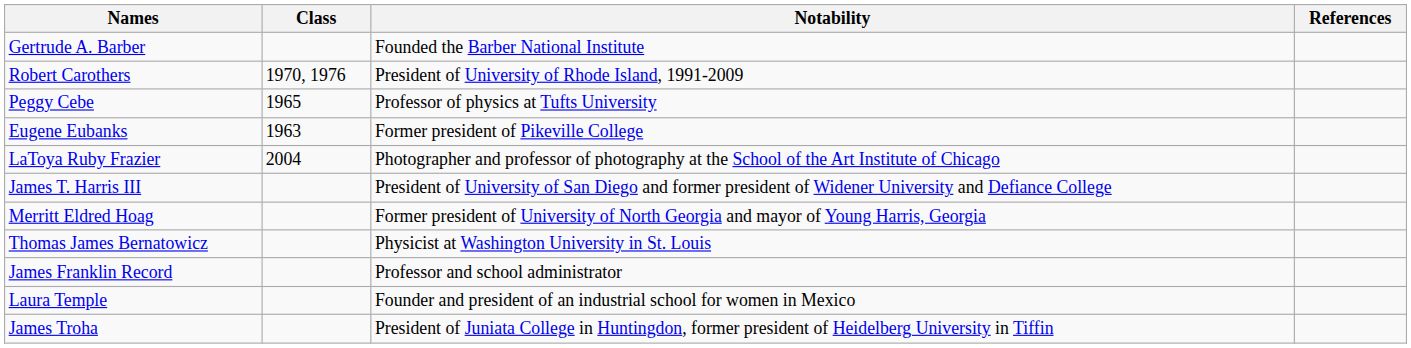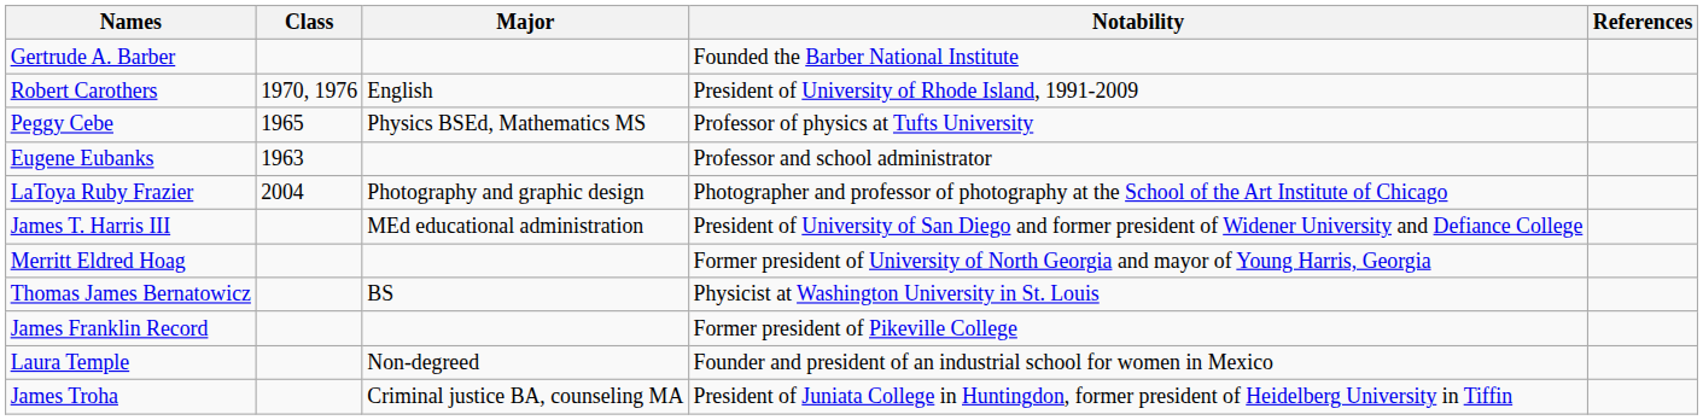+ column: Major | English | Physics BSEd, Mathematics MS | Photography and graphic design | MEd educational administration | BS | Non-degreed | Criminal justice BA, counseling MA
Eugene Eubanks | Notability: Former president of Pikeville College -> Professor and school administrator
James Franklin Record | Notability: Professor and school administrator -> Former president of Pikeville College
